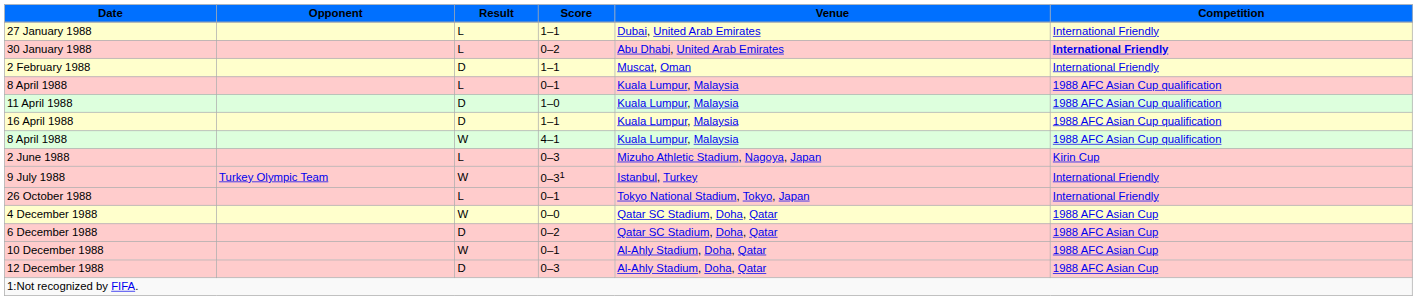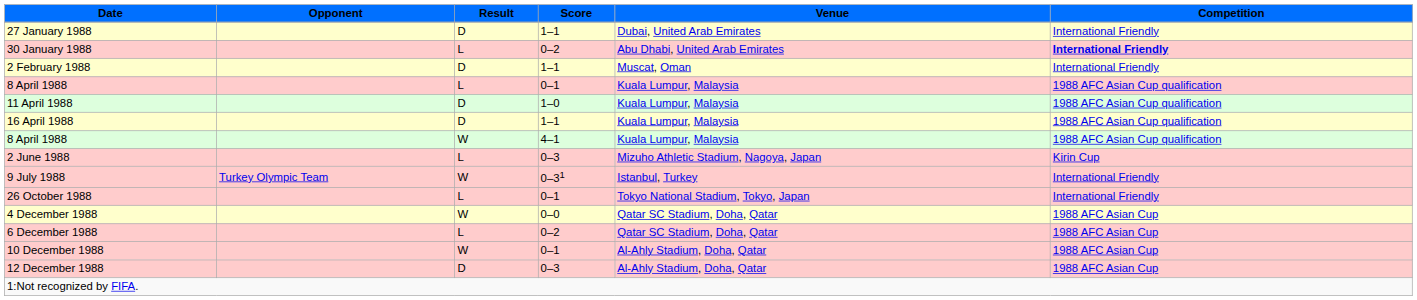27 January 1988 | Result: L -> D
6 December 1988 | Result: D -> L
